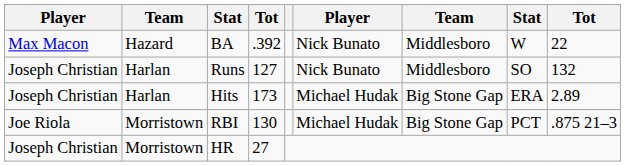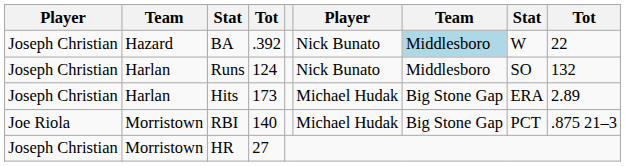BA | column 1: Max Macon -> Joseph Christian
BA | column 7: no background -> lightblue background
Runs | column 4: 127 -> 124
RBI | column 4: 130 -> 140
